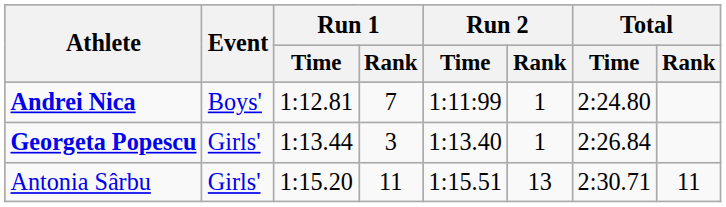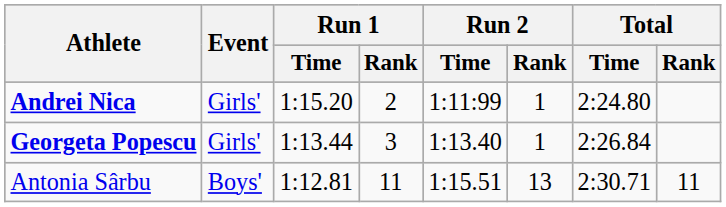Andrei Nica | Event: Boys' -> Girls'
Andrei Nica | Run 1 / Time: 1:12.81 -> 1:15.20
Andrei Nica | Run 1 / Rank: 7 -> 2
Antonia Sârbu | Event: Girls' -> Boys'
Antonia Sârbu | Run 1 / Time: 1:15.20 -> 1:12.81
